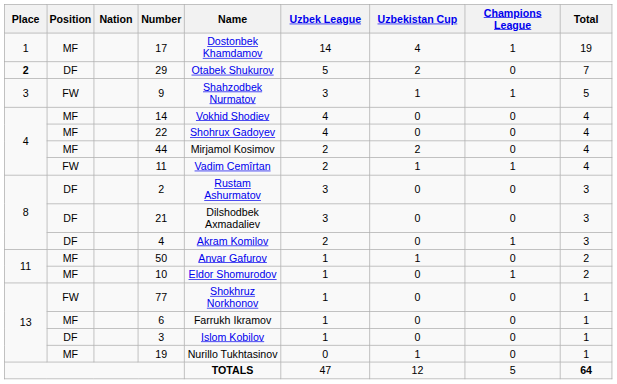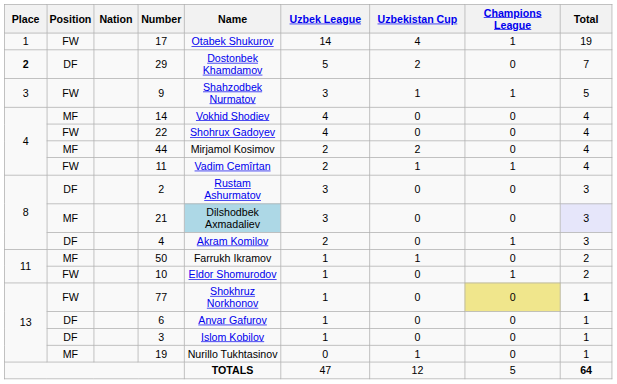17 | Position: MF -> FW
17 | Name: Dostonbek Khamdamov -> Otabek Shukurov
29 | Name: Otabek Shukurov -> Dostonbek Khamdamov
22 | Position: MF -> FW
21 | Position: DF -> MF
21 | Name: no background -> lightblue background
21 | Total: no background -> lavender background
50 | Name: Anvar Gafurov -> Farrukh Ikramov
10 | Position: MF -> FW
77 | Champions League: no background -> khaki background
77 | Total: normal -> bold
6 | Position: MF -> DF
6 | Name: Farrukh Ikramov -> Anvar Gafurov
